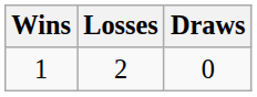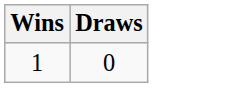- column: Losses | 2
